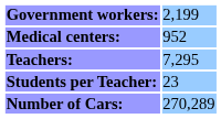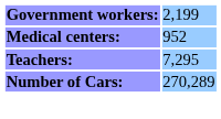- row: Students per Teacher: | 23
